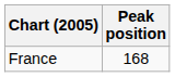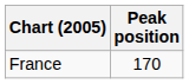France | Peak position: 168 -> 170
